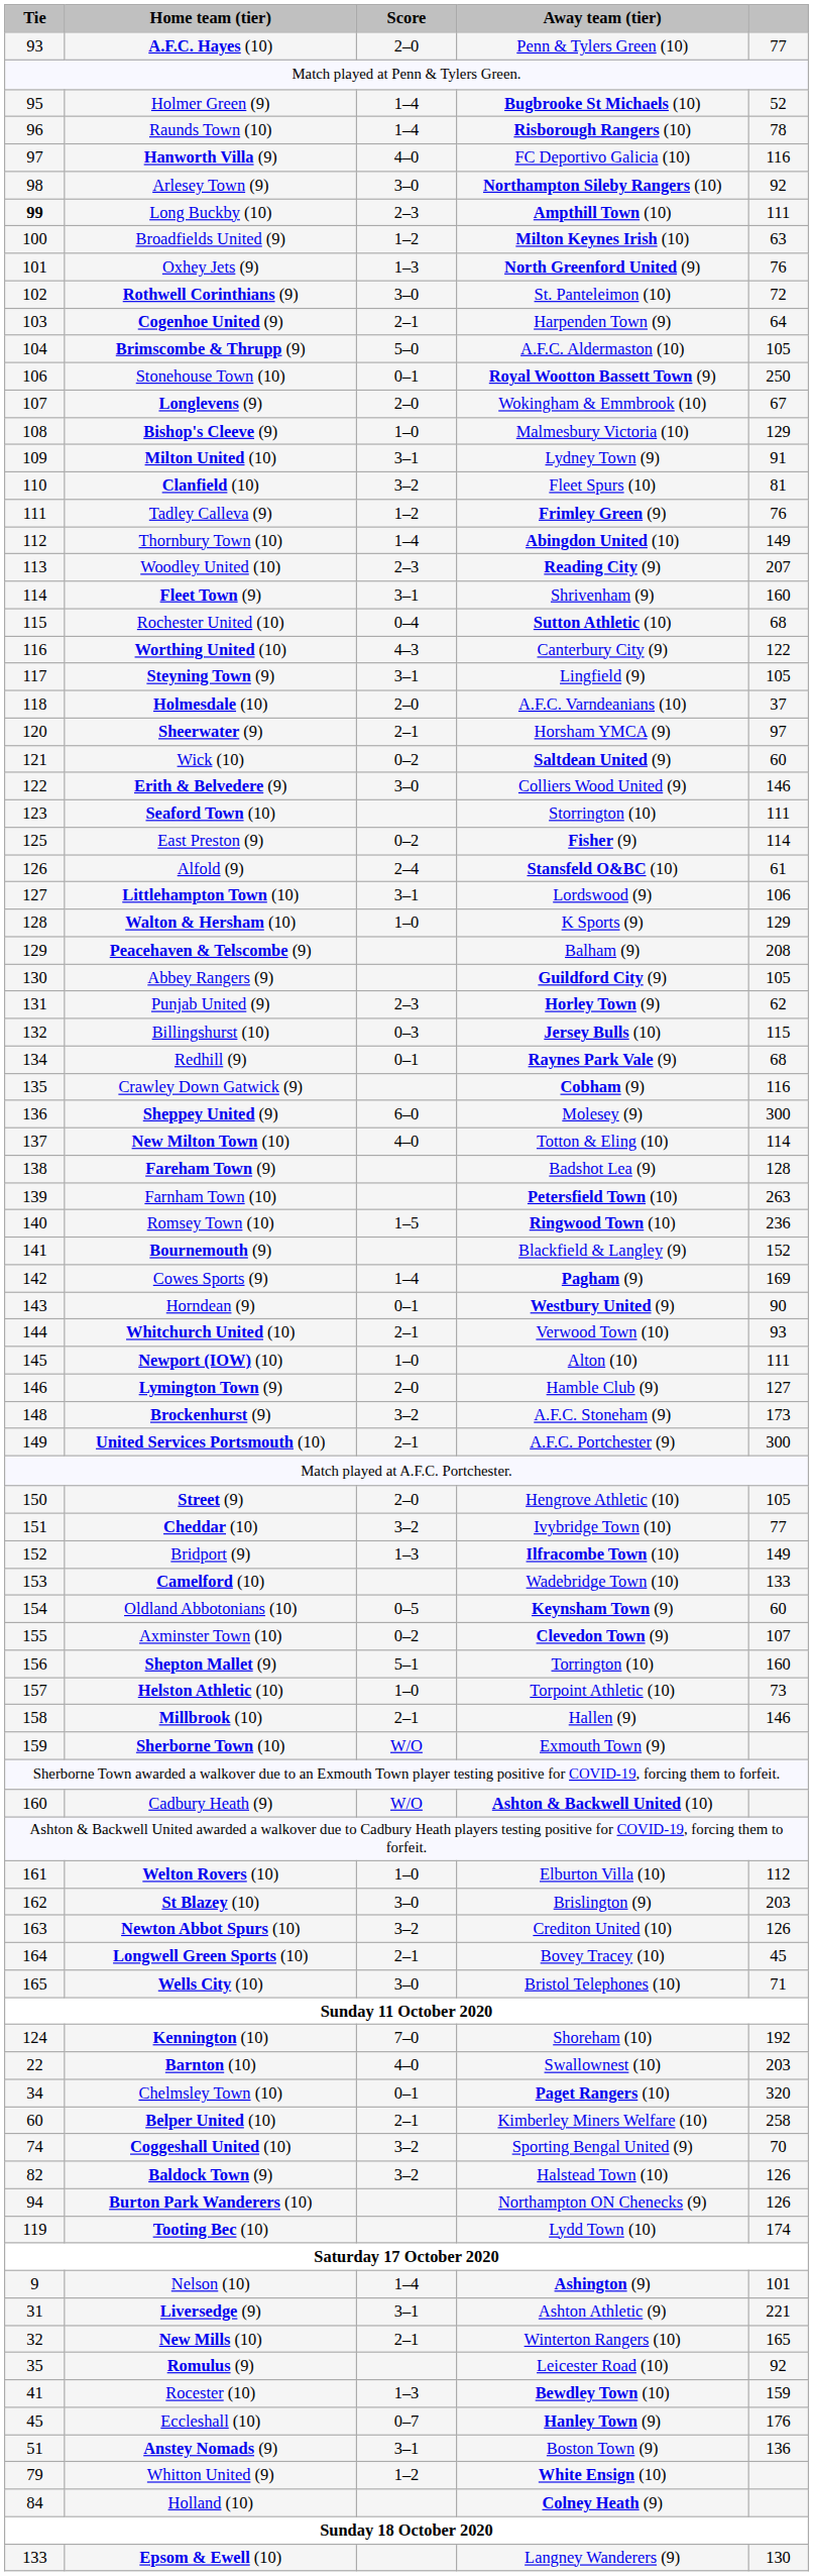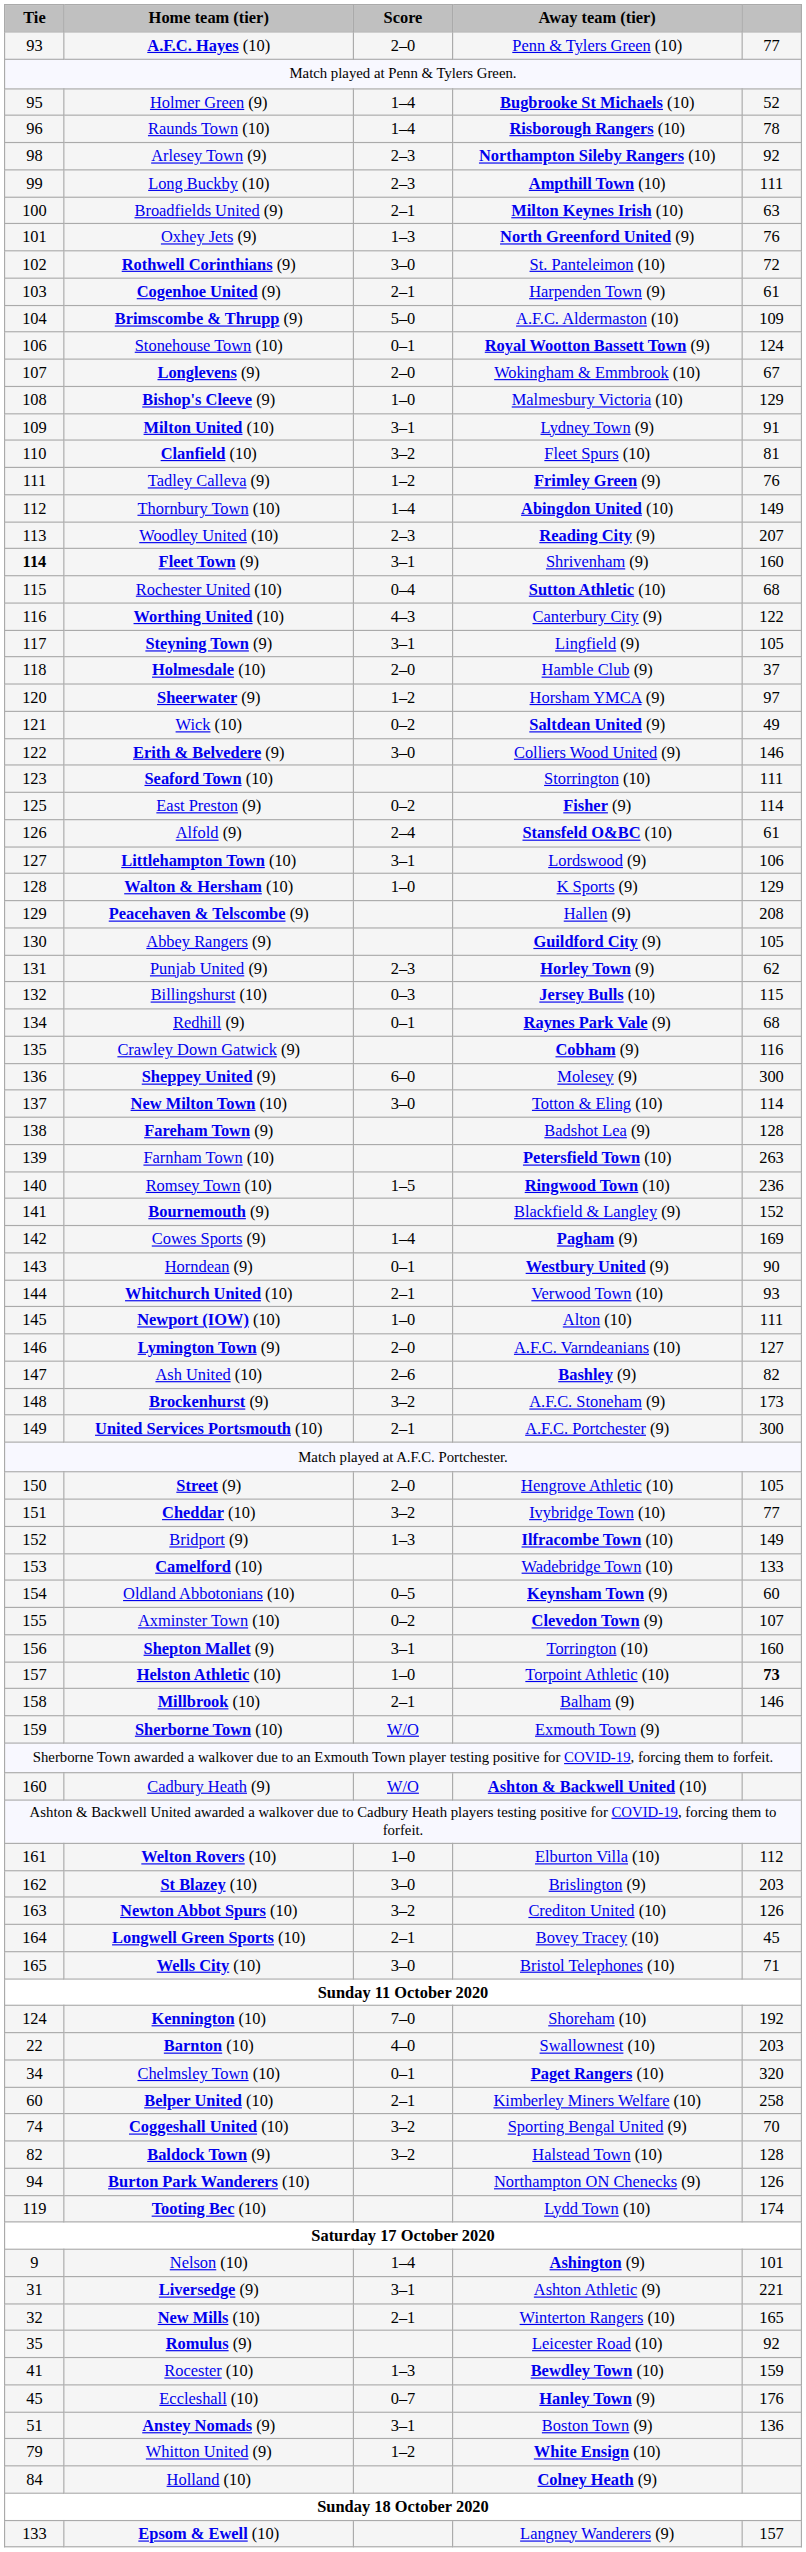- row: 97 | Hanworth Villa (9) | 4–0 | FC Deportivo Galicia (10) | 116
Arlesey Town (9) | Score: 3–0 -> 2–3
Long Buckby (10) | Tie: bold -> normal
Broadfields United (9) | Score: 1–2 -> 2–1
Cogenhoe United (9) | column 5: 64 -> 61
Brimscombe & Thrupp (9) | column 5: 105 -> 109
Stonehouse Town (10) | column 5: 250 -> 124
Fleet Town (9) | Tie: normal -> bold
Holmesdale (10) | Away team (tier): A.F.C. Varndeanians (10) -> Hamble Club (9)
Sheerwater (9) | Score: 2–1 -> 1–2
Wick (10) | column 5: 60 -> 49
Peacehaven & Telscombe (9) | Away team (tier): Balham (9) -> Hallen (9)
New Milton Town (10) | Score: 4–0 -> 3–0
Lymington Town (9) | Away team (tier): Hamble Club (9) -> A.F.C. Varndeanians (10)
+ row: 147 | Ash United (10) | 2–6 | Bashley (9) | 82
Shepton Mallet (9) | Score: 5–1 -> 3–1
Helston Athletic (10) | column 5: normal -> bold
Millbrook (10) | Away team (tier): Hallen (9) -> Balham (9)
Baldock Town (9) | column 5: 126 -> 128
Epsom & Ewell (10) | column 5: 130 -> 157
